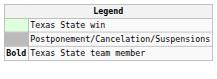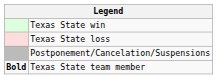+ row: Texas State loss
